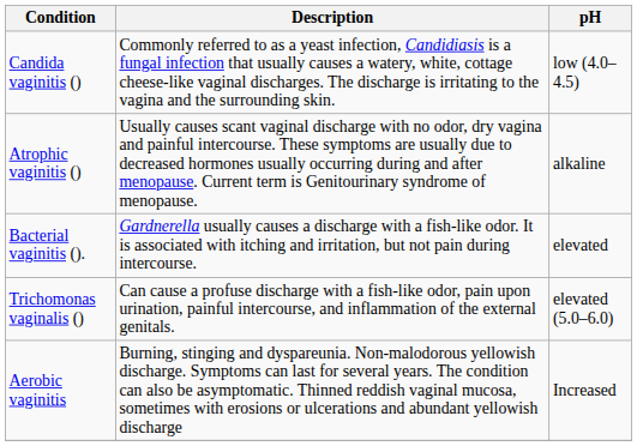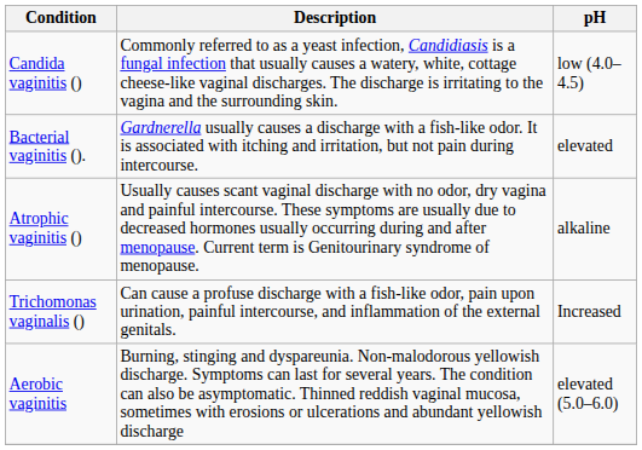rows swapped: Atrophic vaginitis () <-> Bacterial vaginitis ().
Trichomonas vaginalis () | pH: elevated (5.0–6.0) -> Increased
Aerobic vaginitis | pH: Increased -> elevated (5.0–6.0)
